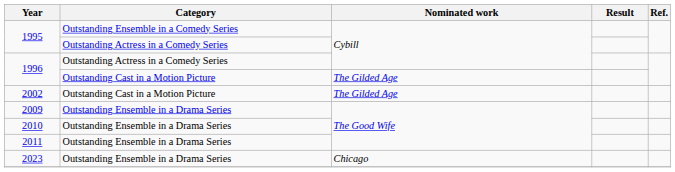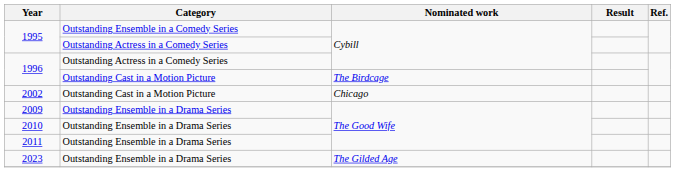1996 / Outstanding Cast in a Motion Picture | Nominated work: The Gilded Age -> The Birdcage
2002 | Nominated work: The Gilded Age -> Chicago
2023 | Nominated work: Chicago -> The Gilded Age
